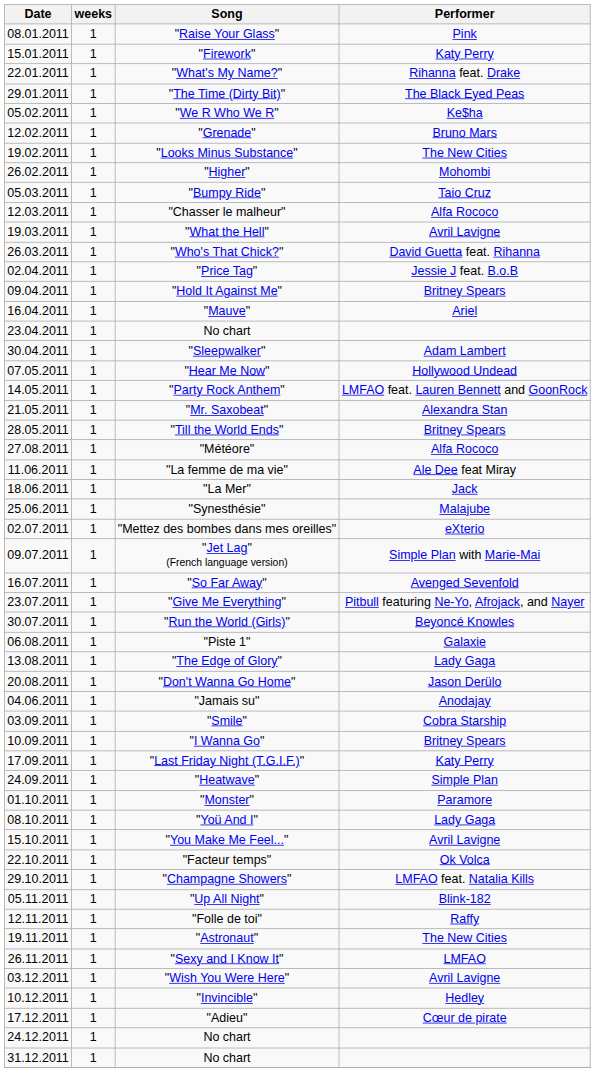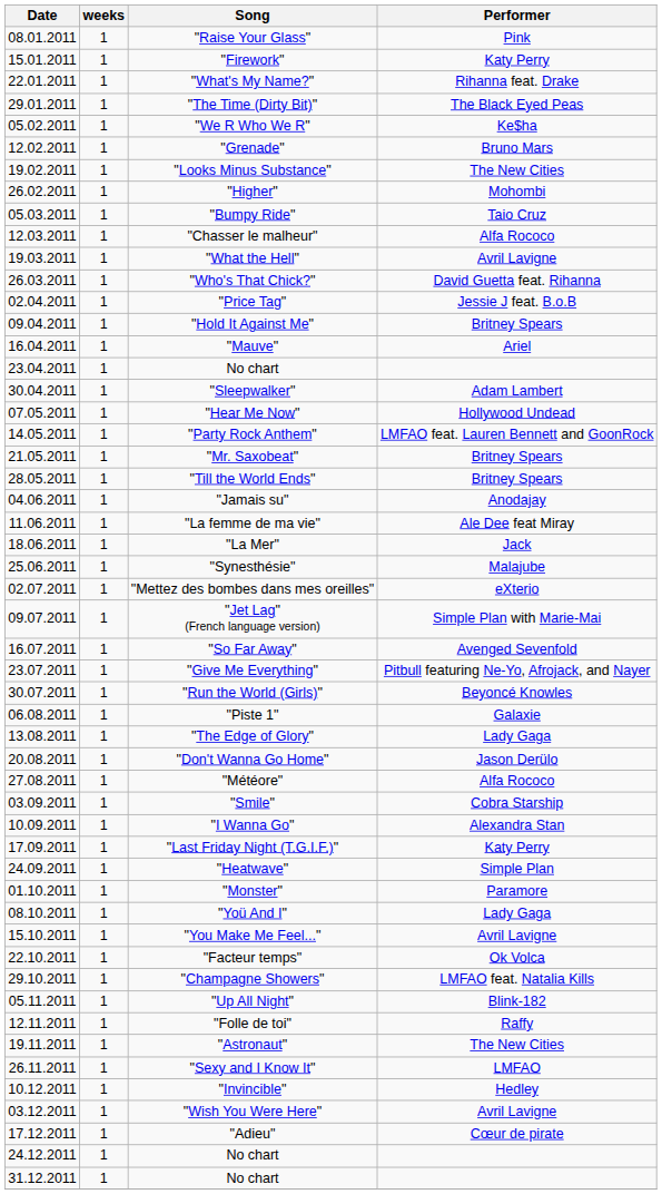"Mr. Saxobeat" | Performer: Alexandra Stan -> Britney Spears
rows swapped: "Jamais su" <-> "Météore"
"I Wanna Go" | Performer: Britney Spears -> Alexandra Stan
rows swapped: "Wish You Were Here" <-> "Invincible"
